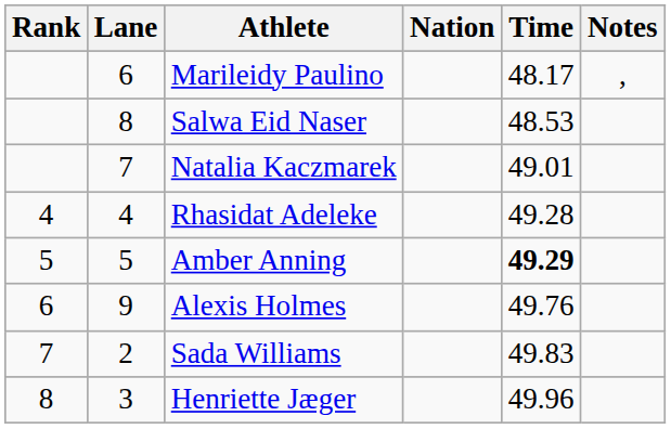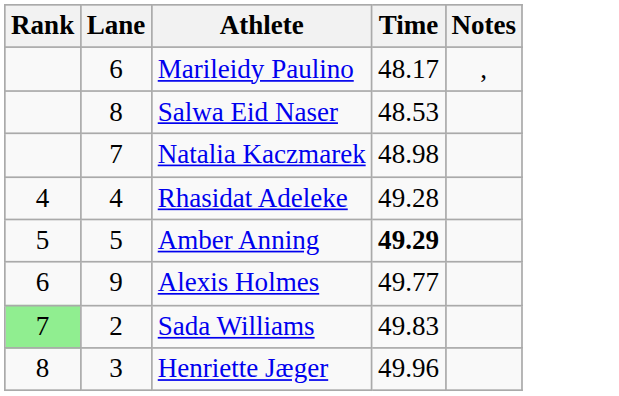- column: Nation
Natalia Kaczmarek | Time: 49.01 -> 48.98
Alexis Holmes | Time: 49.76 -> 49.77
Sada Williams | Rank: no background -> lightgreen background
